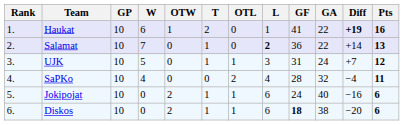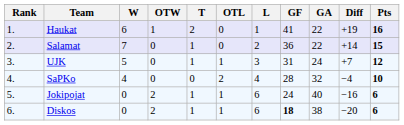- column: GP | 10 | 10 | 10 | 10 | 10 | 10
Haukat | Diff: bold -> normal
Salamat | L: bold -> normal
Salamat | Pts: 13 -> 15
SaPKo | Pts: 11 -> 10
